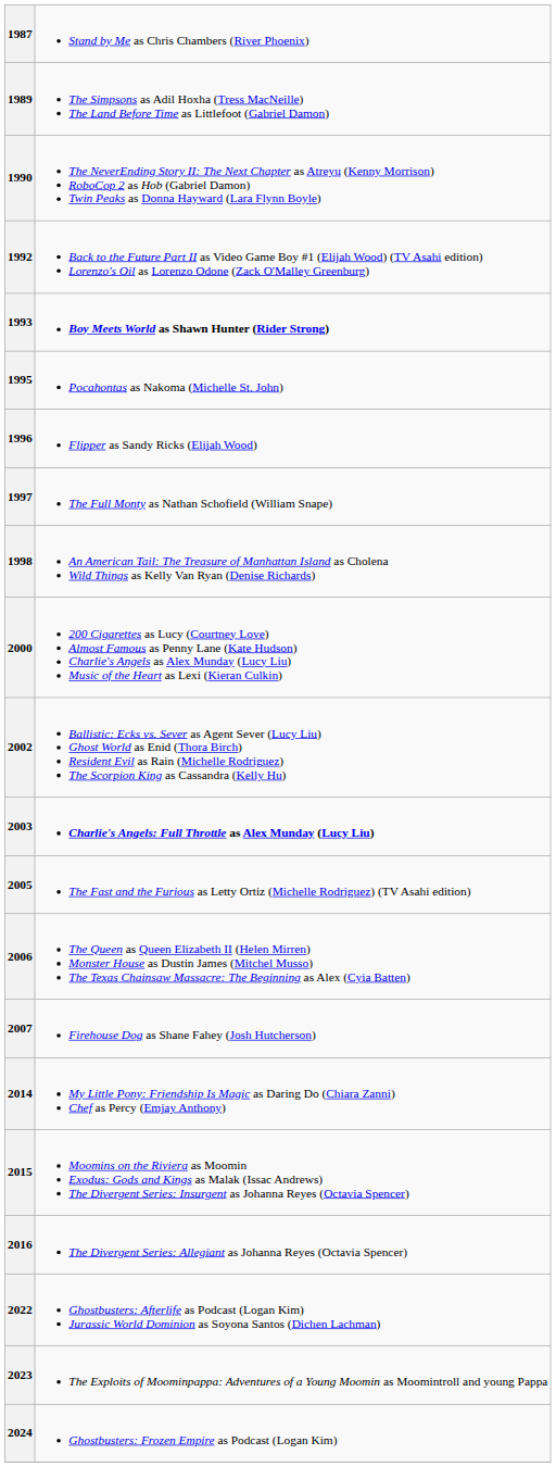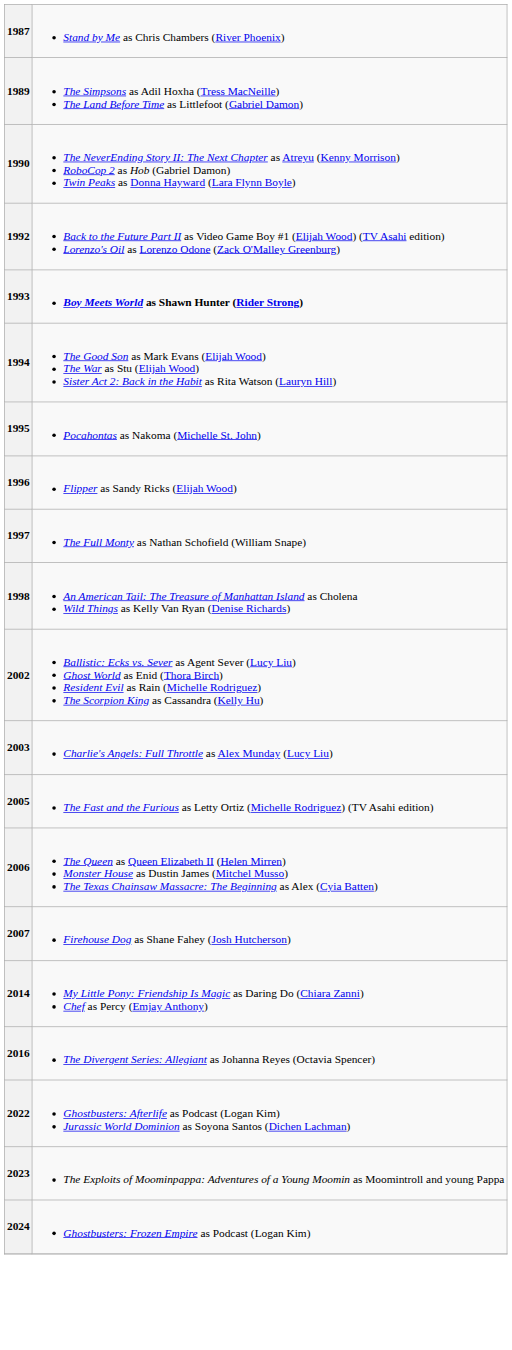+ row: 1994 | The Good Son as Mark Evans (Elijah Wood) The War as Stu (Elijah Wood) Sister Act 2: Back in the Habit as Rita Watson (Lauryn Hill)
- row: 2000 | 200 Cigarettes as Lucy (Courtney Love) Almost Famous as Penny Lane (Kate Hudson) Charlie's Angels as Alex Munday (Lucy Liu) Music of the Heart as Lexi (Kieran Culkin)
2003 | column 2: bold -> normal
- row: 2015 | Moomins on the Riviera as Moomin Exodus: Gods and Kings as Malak (Issac Andrews) The Divergent Series: Insurgent as Johanna Reyes (Octavia Spencer)
